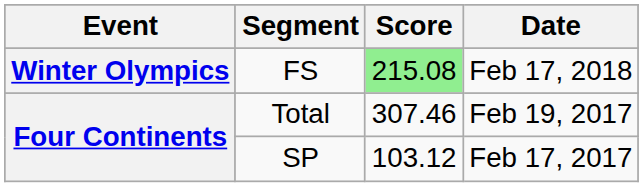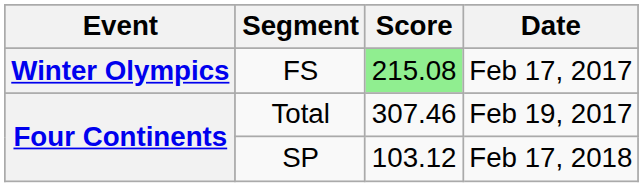FS | Date: Feb 17, 2018 -> Feb 17, 2017
SP | Date: Feb 17, 2017 -> Feb 17, 2018
